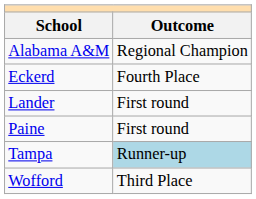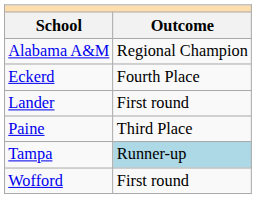Paine | Outcome: First round -> Third Place
Wofford | Outcome: Third Place -> First round
